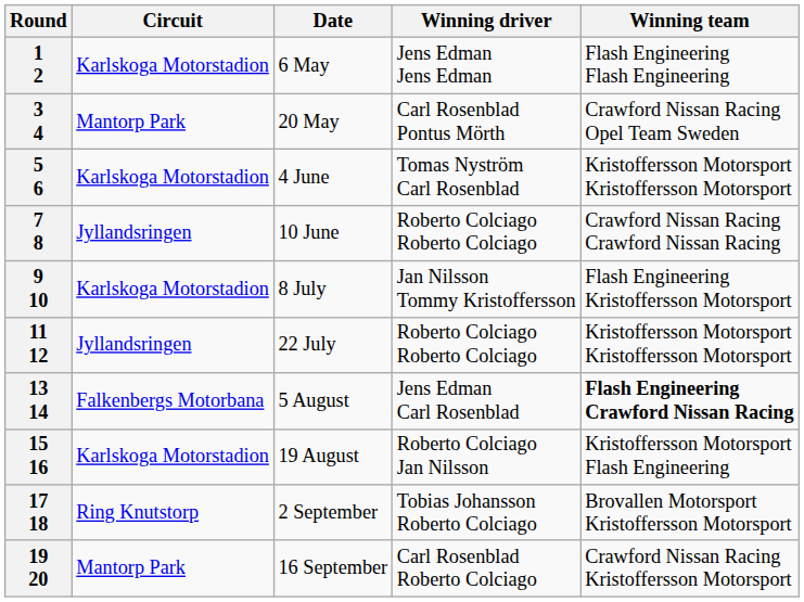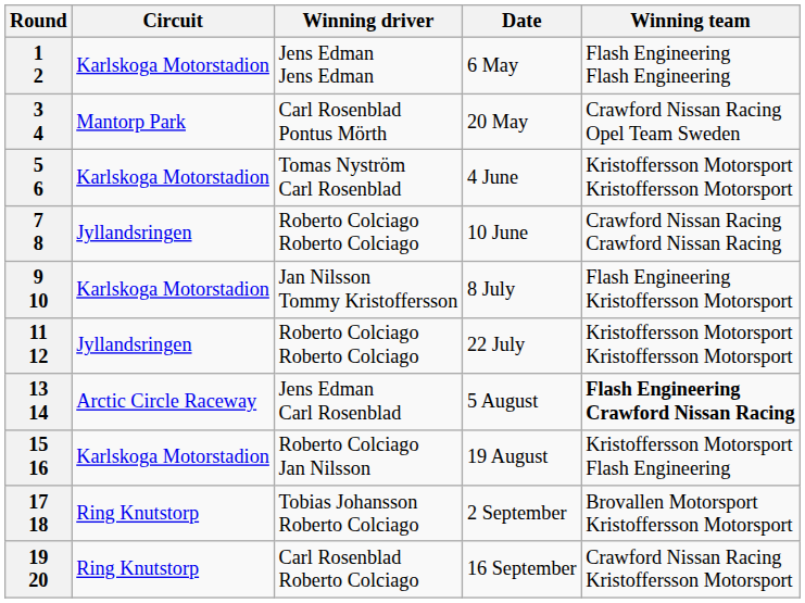columns swapped: Date <-> Winning driver
13 14 | Circuit: Falkenbergs Motorbana -> Arctic Circle Raceway
19 20 | Circuit: Mantorp Park -> Ring Knutstorp
